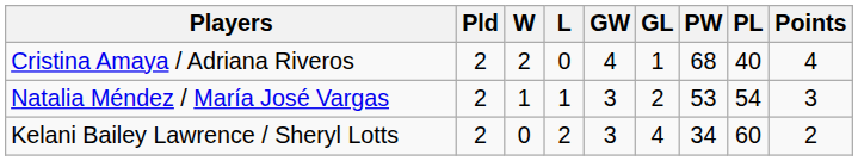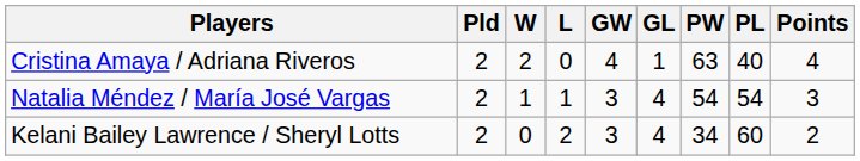Cristina Amaya / Adriana Riveros | PW: 68 -> 63
Natalia Méndez / María José Vargas | GL: 2 -> 4
Natalia Méndez / María José Vargas | PW: 53 -> 54
